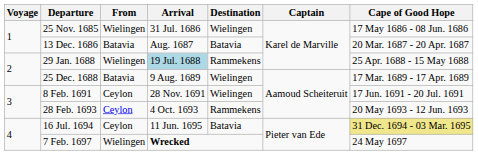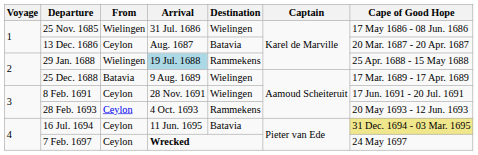13 Dec. 1686 | From: Batavia -> Ceylon
7 Feb. 1697 | From: Wielingen -> Ceylon
